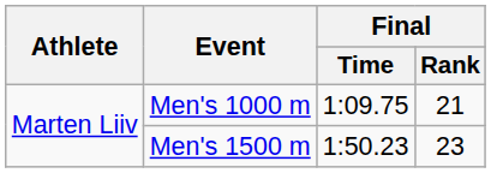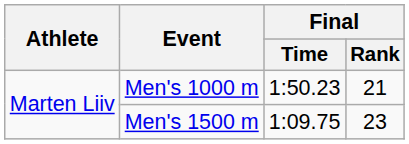Men's 1000 m | Final / Time: 1:09.75 -> 1:50.23
Men's 1500 m | Final / Time: 1:50.23 -> 1:09.75
